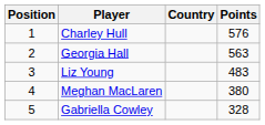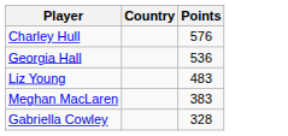- column: Position | 1 | 2 | 3 | 4 | 5
Georgia Hall | Points: 563 -> 536
Meghan MacLaren | Points: 380 -> 383
